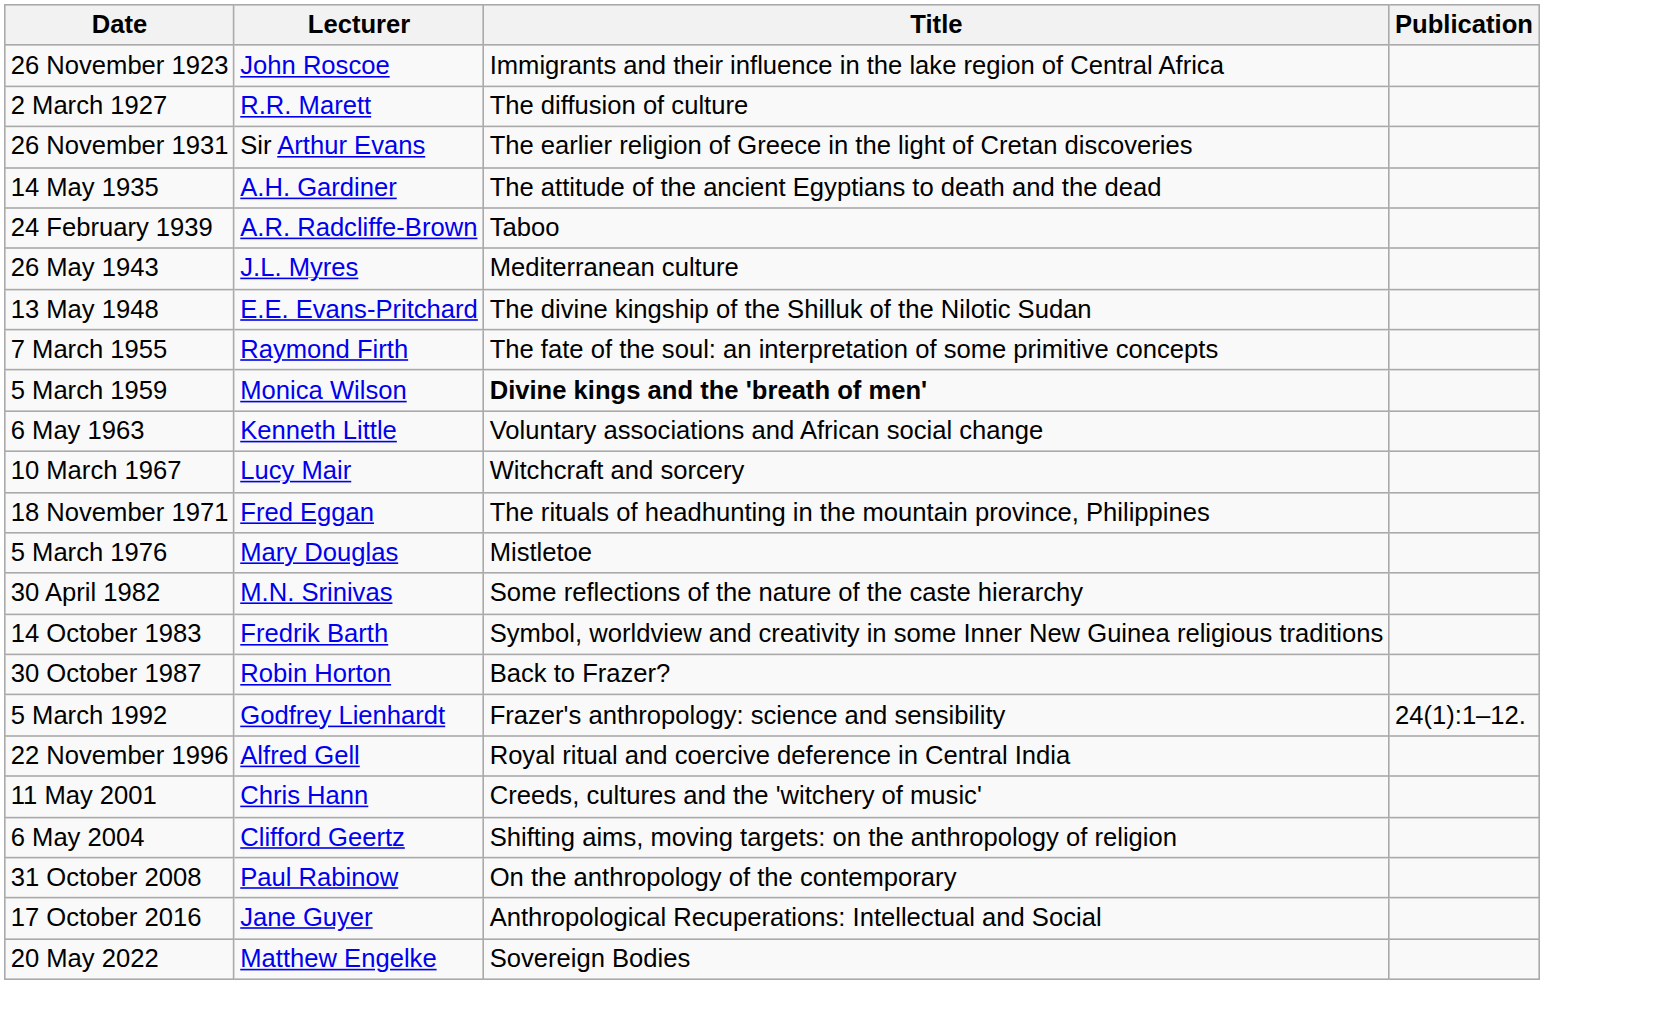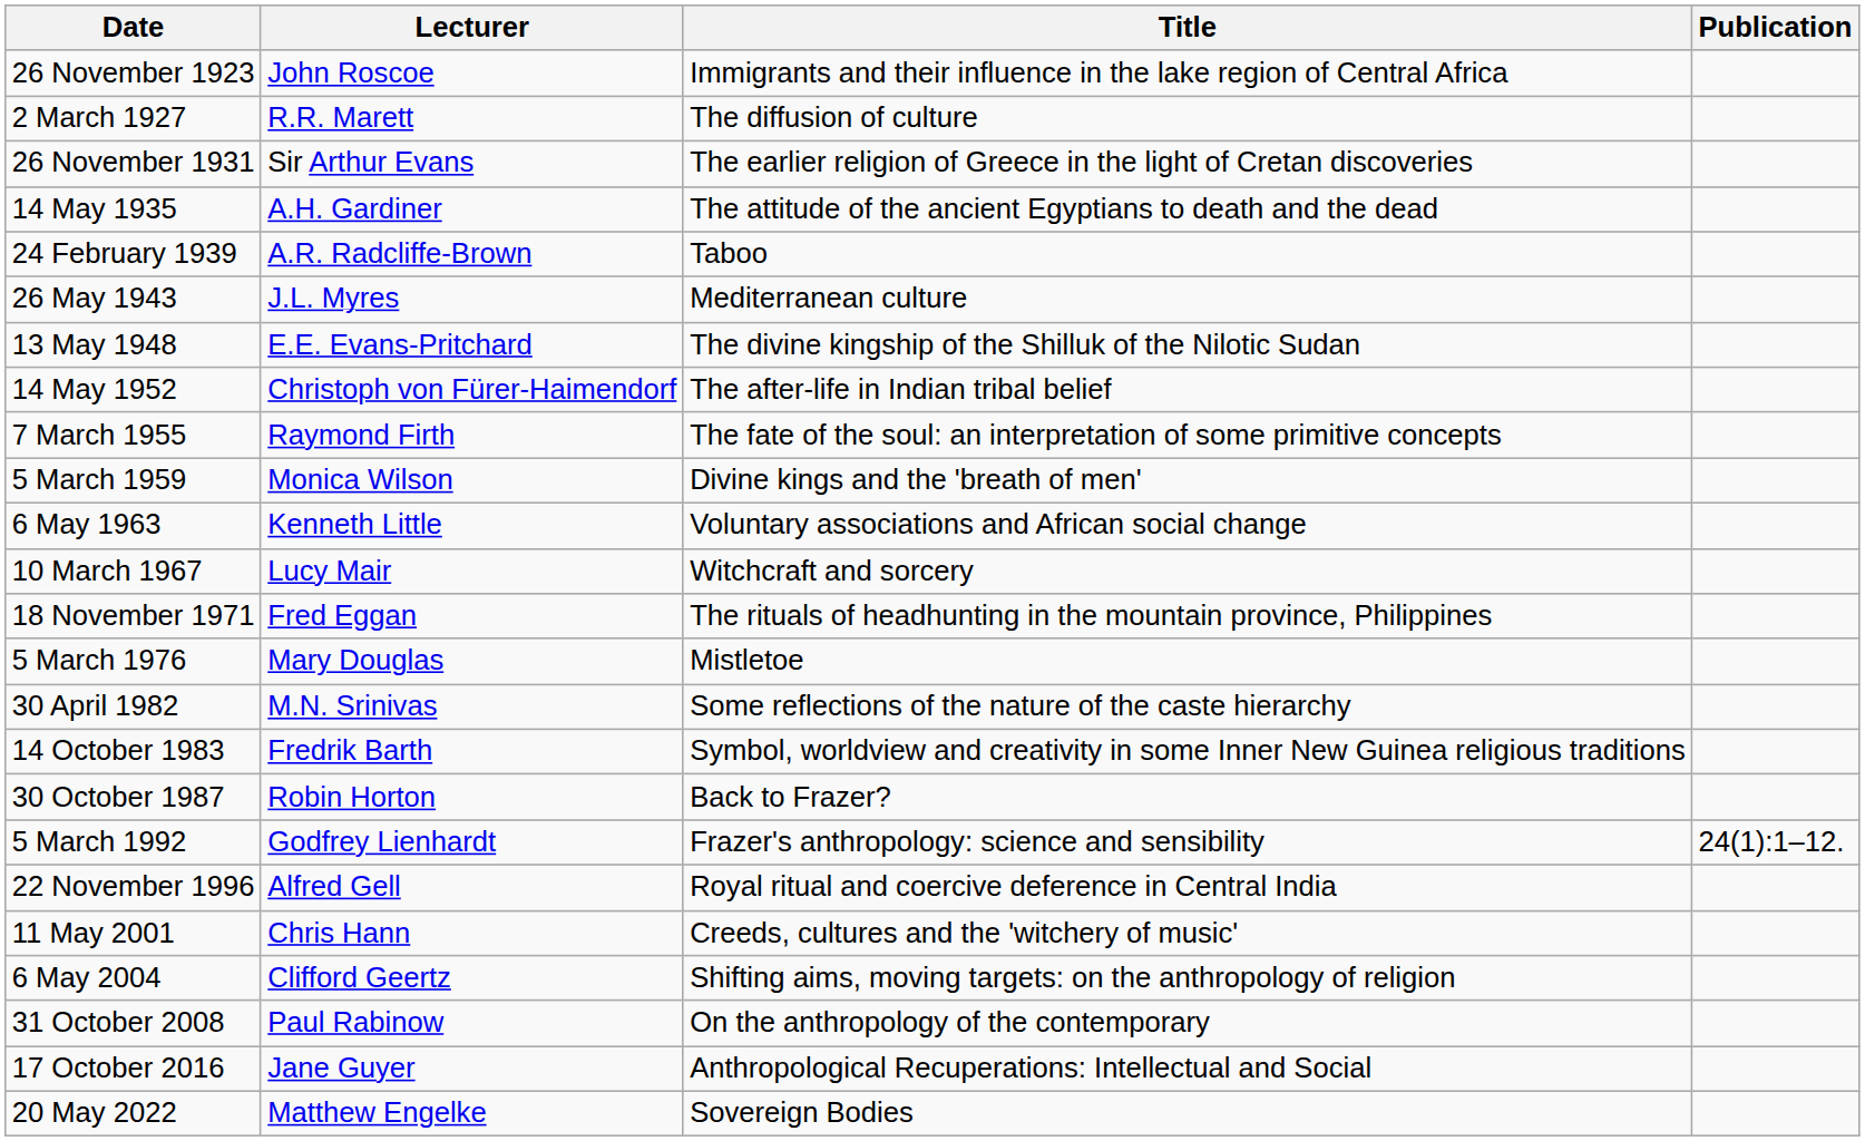+ row: 14 May 1952 | Christoph von Fürer-Haimendorf | The after-life in Indian tribal belief
5 March 1959 | Title: bold -> normal
